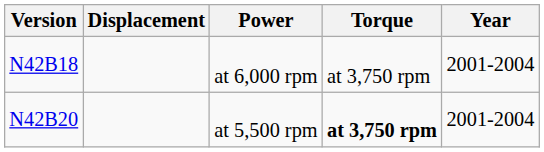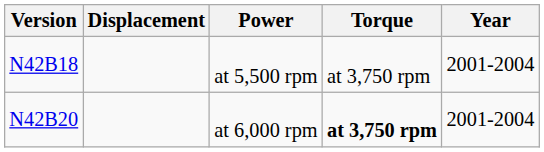N42B18 | Power: at 6,000 rpm -> at 5,500 rpm
N42B20 | Power: at 5,500 rpm -> at 6,000 rpm
